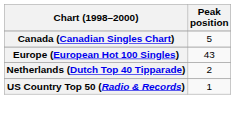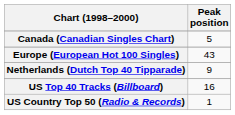Netherlands (Dutch Top 40 Tipparade) | Peak position: 2 -> 9
+ row: US Top 40 Tracks (Billboard) | 16
